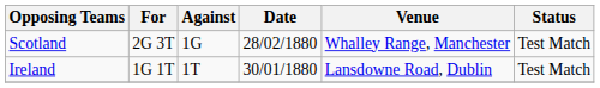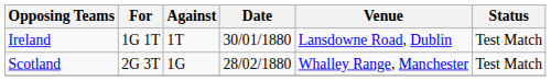rows swapped: Ireland <-> Scotland
